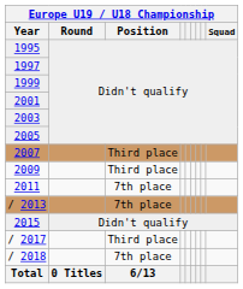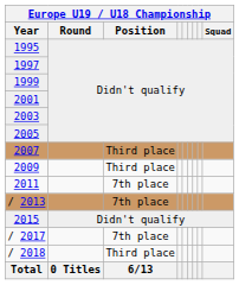/ 2017 | Europe U19 / U18 Championship / Position: Third place -> 7th place
/ 2018 | Europe U19 / U18 Championship / Position: 7th place -> Third place
